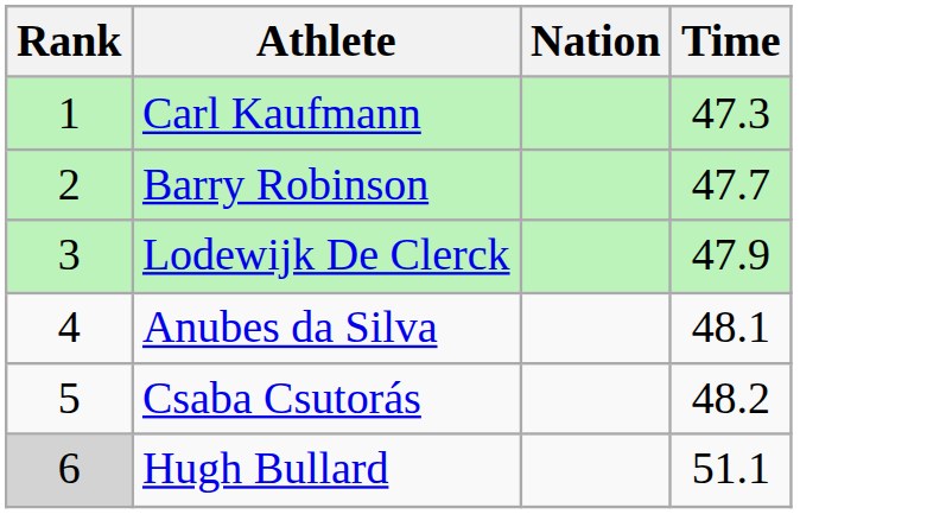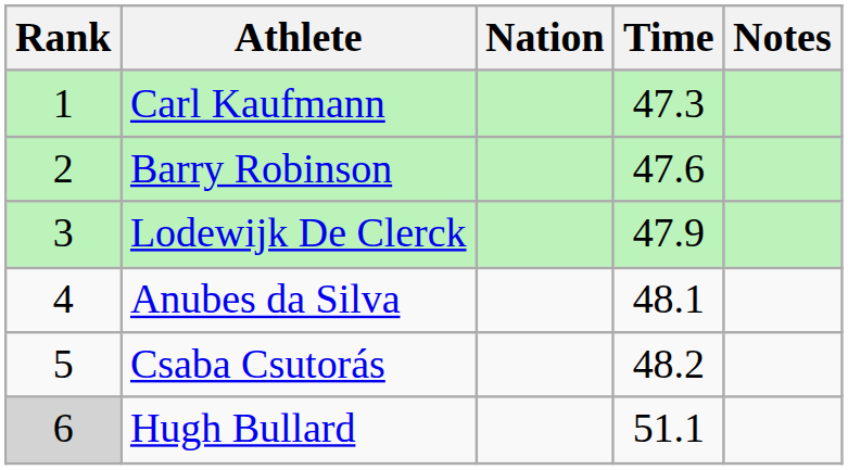+ column: Notes
Barry Robinson | Time: 47.7 -> 47.6
